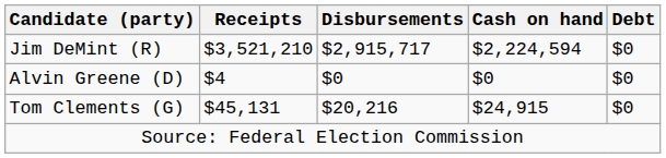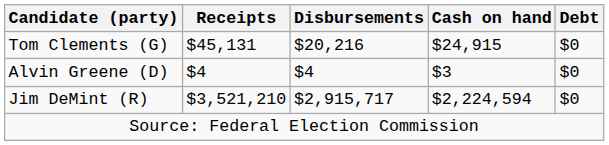rows swapped: Jim DeMint (R) <-> Tom Clements (G)
Alvin Greene (D) | Disbursements: $0 -> $4
Alvin Greene (D) | Cash on hand: $0 -> $3
